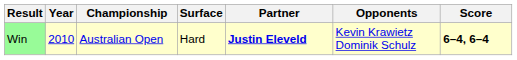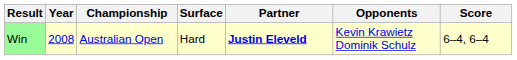Win | Year: 2010 -> 2008
Win | Score: bold -> normal
